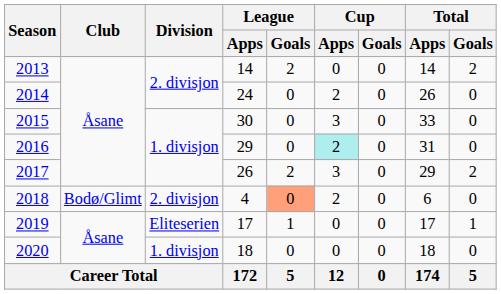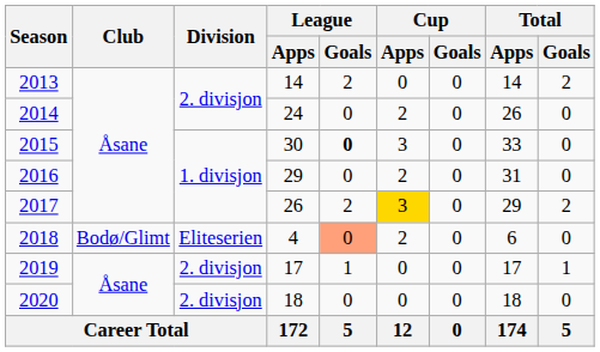2015 | League / Goals: normal -> bold
2016 | Cup / Apps: paleturquoise background -> no background
2017 | Cup / Apps: no background -> gold background
2018 | Division: 2. divisjon -> Eliteserien
2019 | Division: Eliteserien -> 2. divisjon
2020 | Division: 1. divisjon -> 2. divisjon
